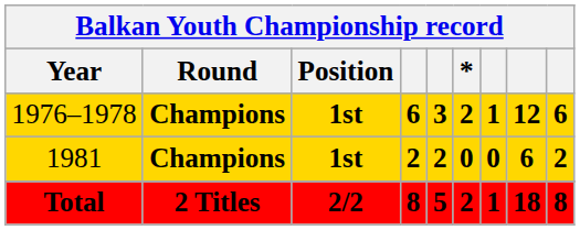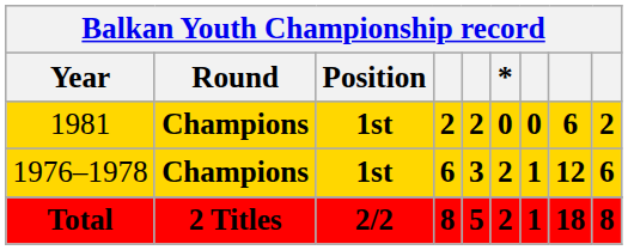rows swapped: 1976–1978 <-> 1981
